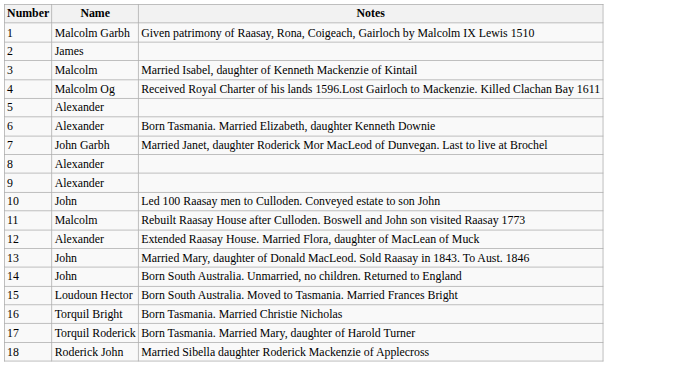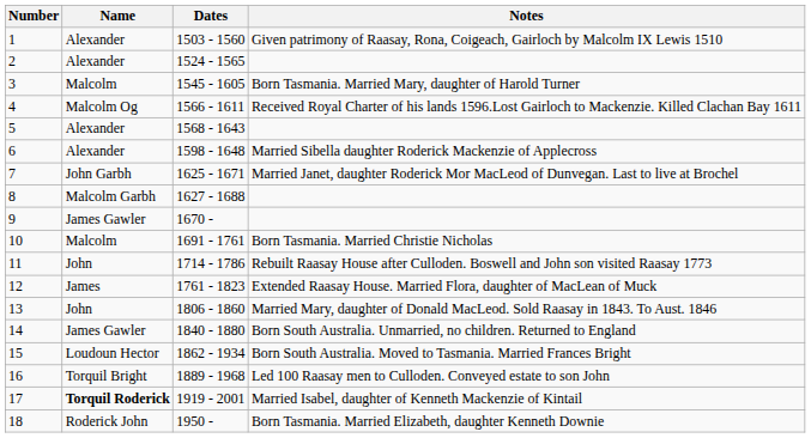+ column: Dates | 1503 - 1560 | 1524 - 1565 | 1545 - 1605 | 1566 - 1611 | 1568 - 1643 | 1598 - 1648 | 1625 - 1671 | 1627 - 1688 | 1670 - | 1691 - 1761 | 1714 - 1786 | 1761 - 1823 | 1806 - 1860 | 1840 - 1880 | 1862 - 1934 | 1889 - 1968 | 1919 - 2001 | 1950 -
1 | Name: Malcolm Garbh -> Alexander
2 | Name: James -> Alexander
3 | Notes: Married Isabel, daughter of Kenneth Mackenzie of Kintail -> Born Tasmania. Married Mary, daughter of Harold Turner
6 | Notes: Born Tasmania. Married Elizabeth, daughter Kenneth Downie -> Married Sibella daughter Roderick Mackenzie of Applecross
8 | Name: Alexander -> Malcolm Garbh
9 | Name: Alexander -> James Gawler
10 | Name: John -> Malcolm
10 | Notes: Led 100 Raasay men to Culloden. Conveyed estate to son John -> Born Tasmania. Married Christie Nicholas
11 | Name: Malcolm -> John
12 | Name: Alexander -> James
14 | Name: John -> James Gawler
16 | Notes: Born Tasmania. Married Christie Nicholas -> Led 100 Raasay men to Culloden. Conveyed estate to son John
17 | Name: normal -> bold
17 | Notes: Born Tasmania. Married Mary, daughter of Harold Turner -> Married Isabel, daughter of Kenneth Mackenzie of Kintail
18 | Notes: Married Sibella daughter Roderick Mackenzie of Applecross -> Born Tasmania. Married Elizabeth, daughter Kenneth Downie
